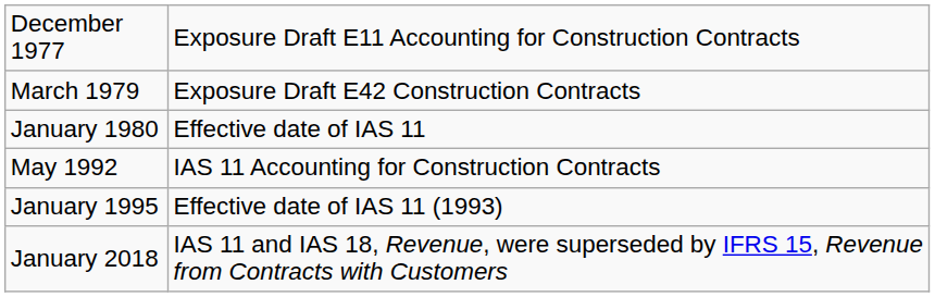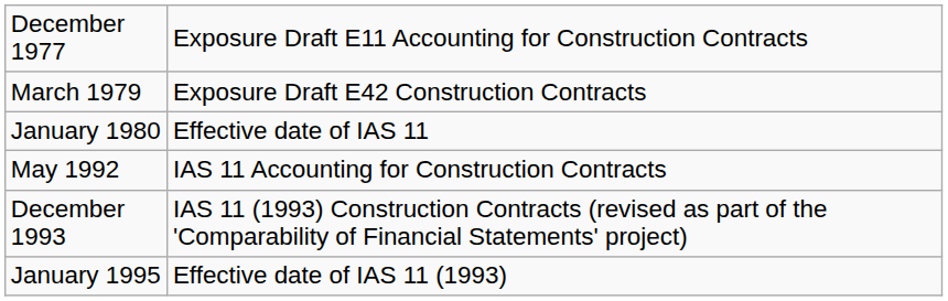+ row: December 1993 | IAS 11 (1993) Construction Contracts (revised as part of the 'Comparability of Financial Statements' project)
- row: January 2018 | IAS 11 and IAS 18, Revenue, were superseded by IFRS 15, Revenue from Contracts with Customers
